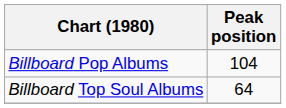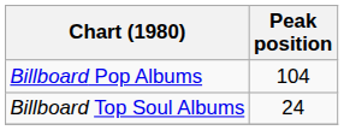Billboard Top Soul Albums | Peak position: 64 -> 24
